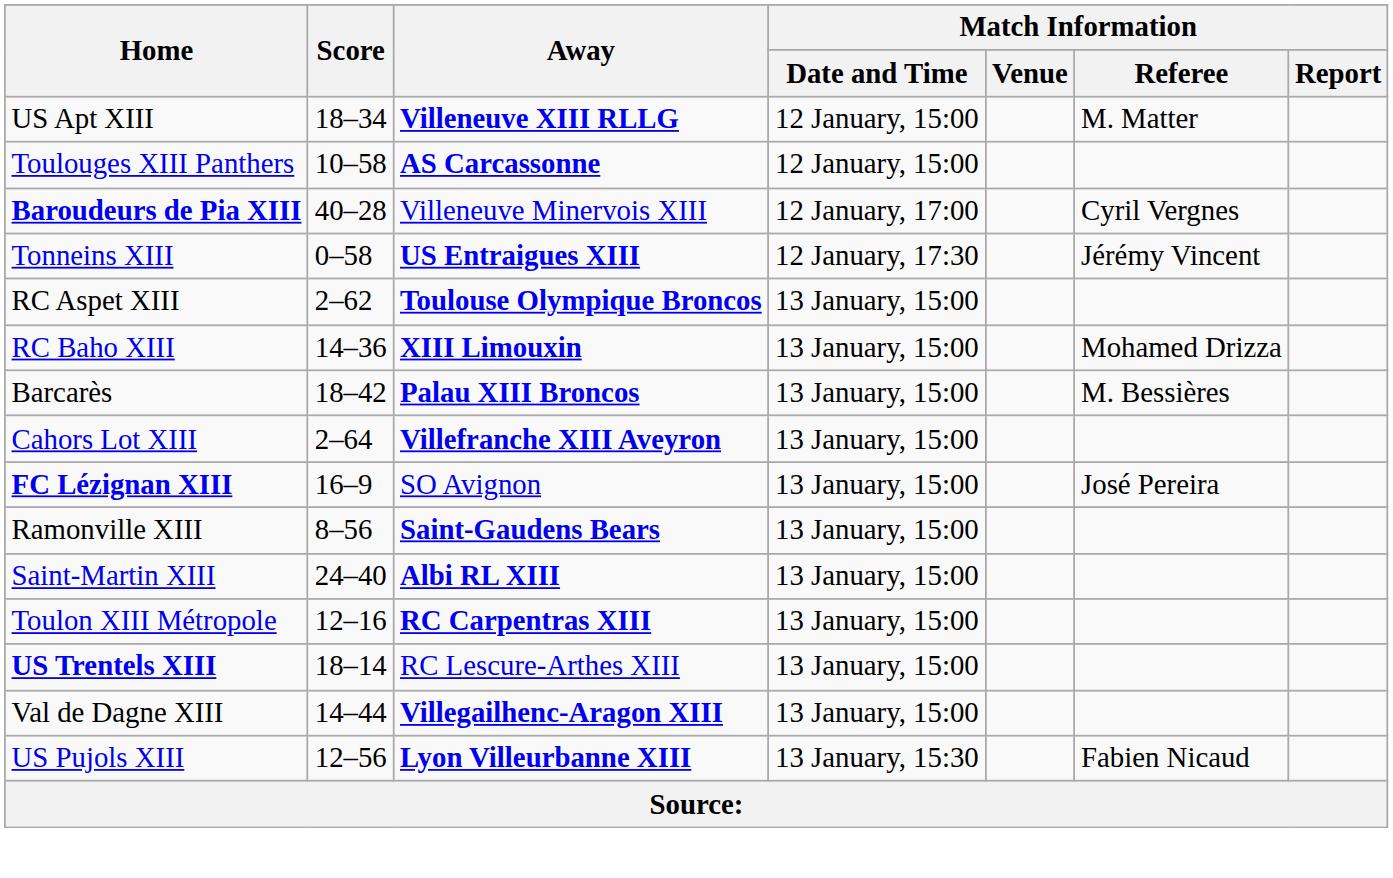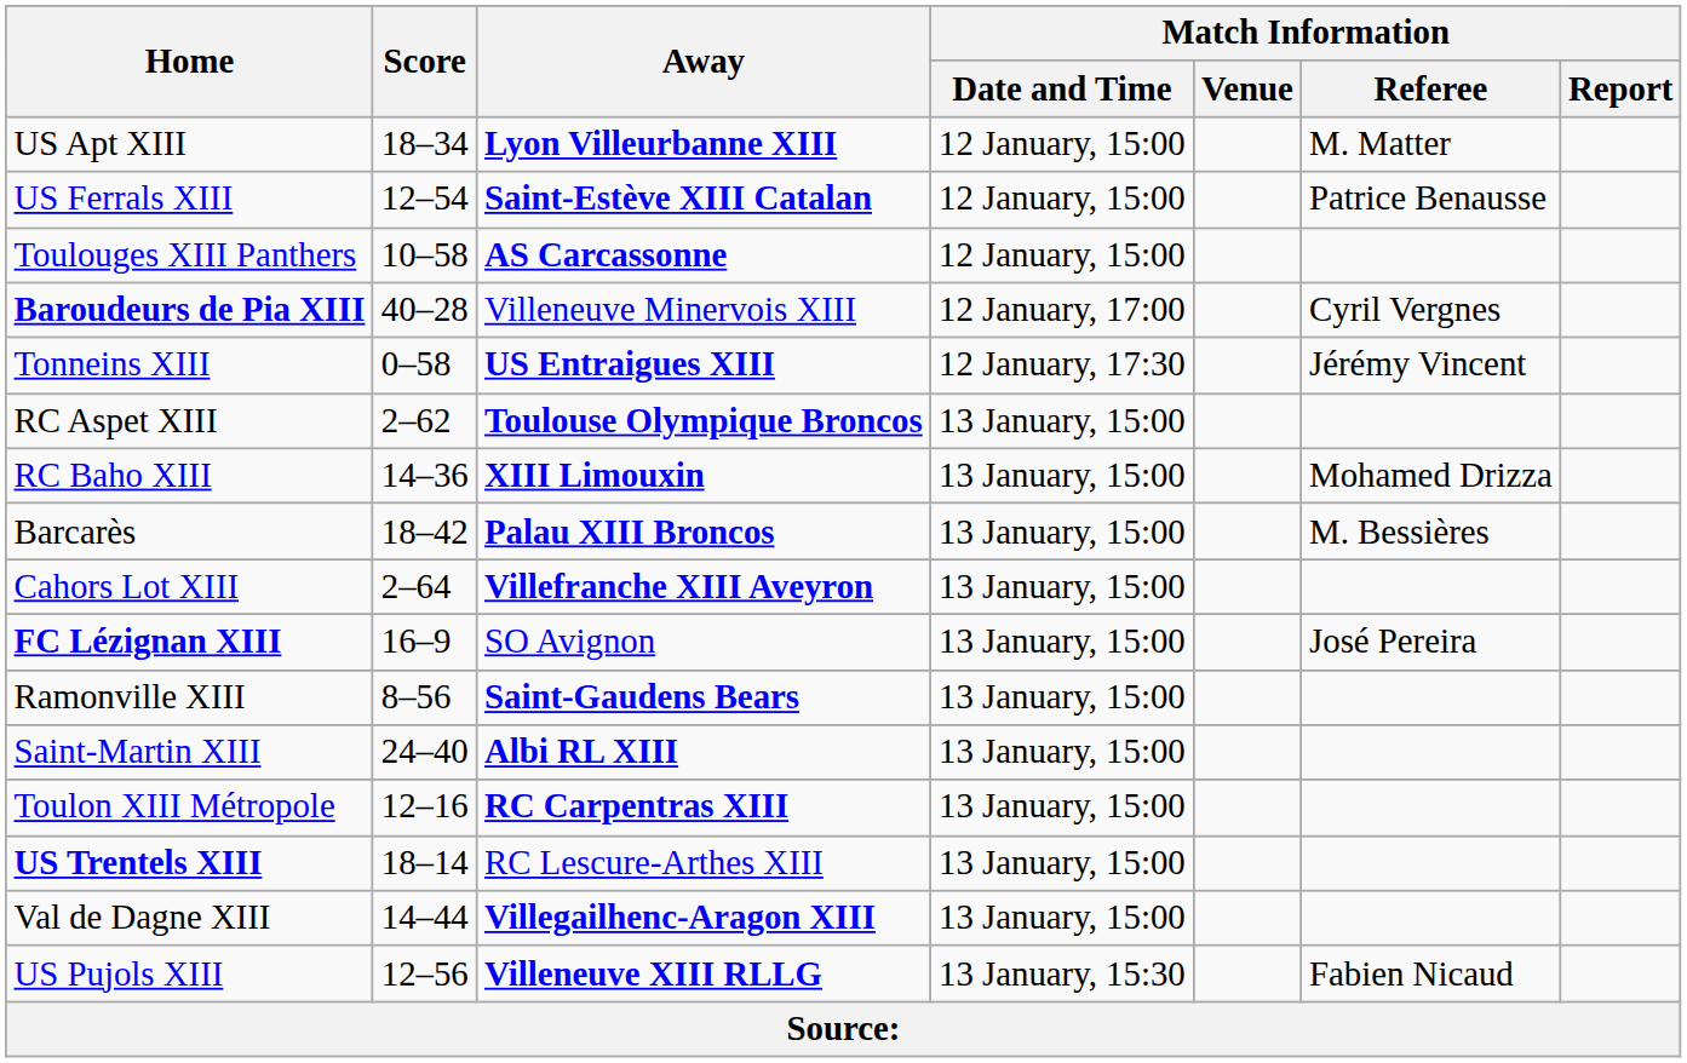US Apt XIII | Away: Villeneuve XIII RLLG -> Lyon Villeurbanne XIII
+ row: US Ferrals XIII | 12–54 | Saint-Estève XIII Catalan | 12 January, 15:00 | Patrice Benausse
US Pujols XIII | Away: Lyon Villeurbanne XIII -> Villeneuve XIII RLLG
